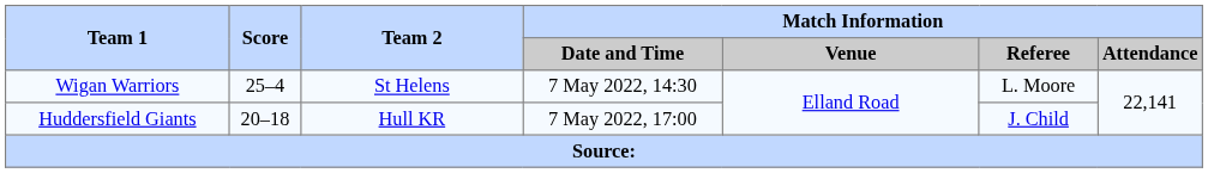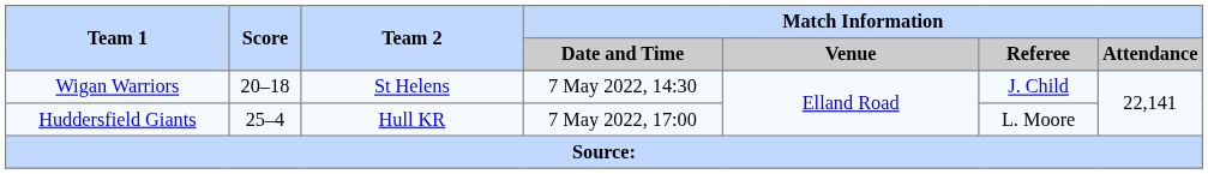Wigan Warriors | Score: 25–4 -> 20–18
Wigan Warriors | Match Information / Referee: L. Moore -> J. Child
Huddersfield Giants | Score: 20–18 -> 25–4
Huddersfield Giants | Match Information / Referee: J. Child -> L. Moore
